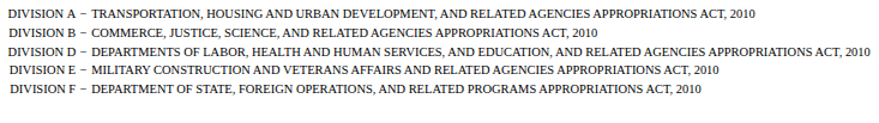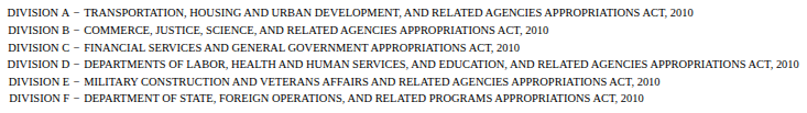+ row: DIVISION C | − | FINANCIAL SERVICES AND GENERAL GOVERNMENT APPROPRIATIONS ACT, 2010
